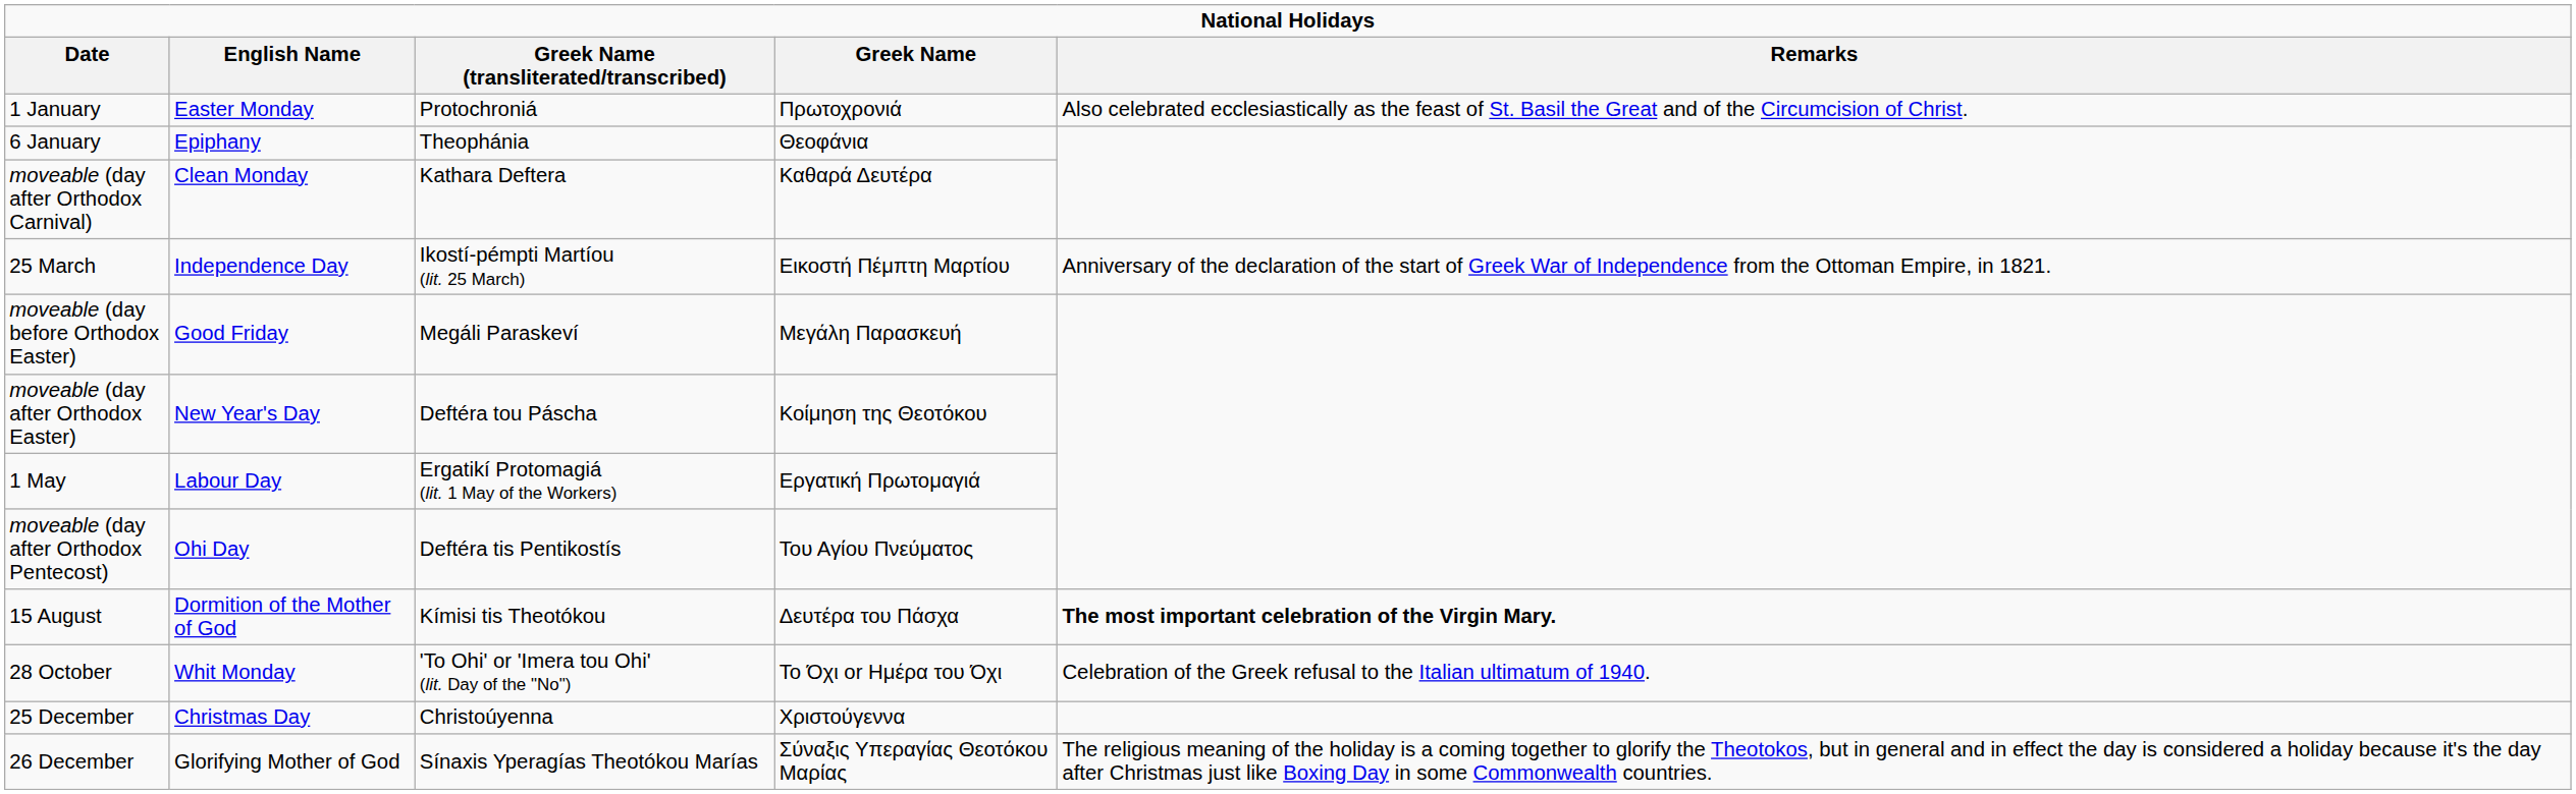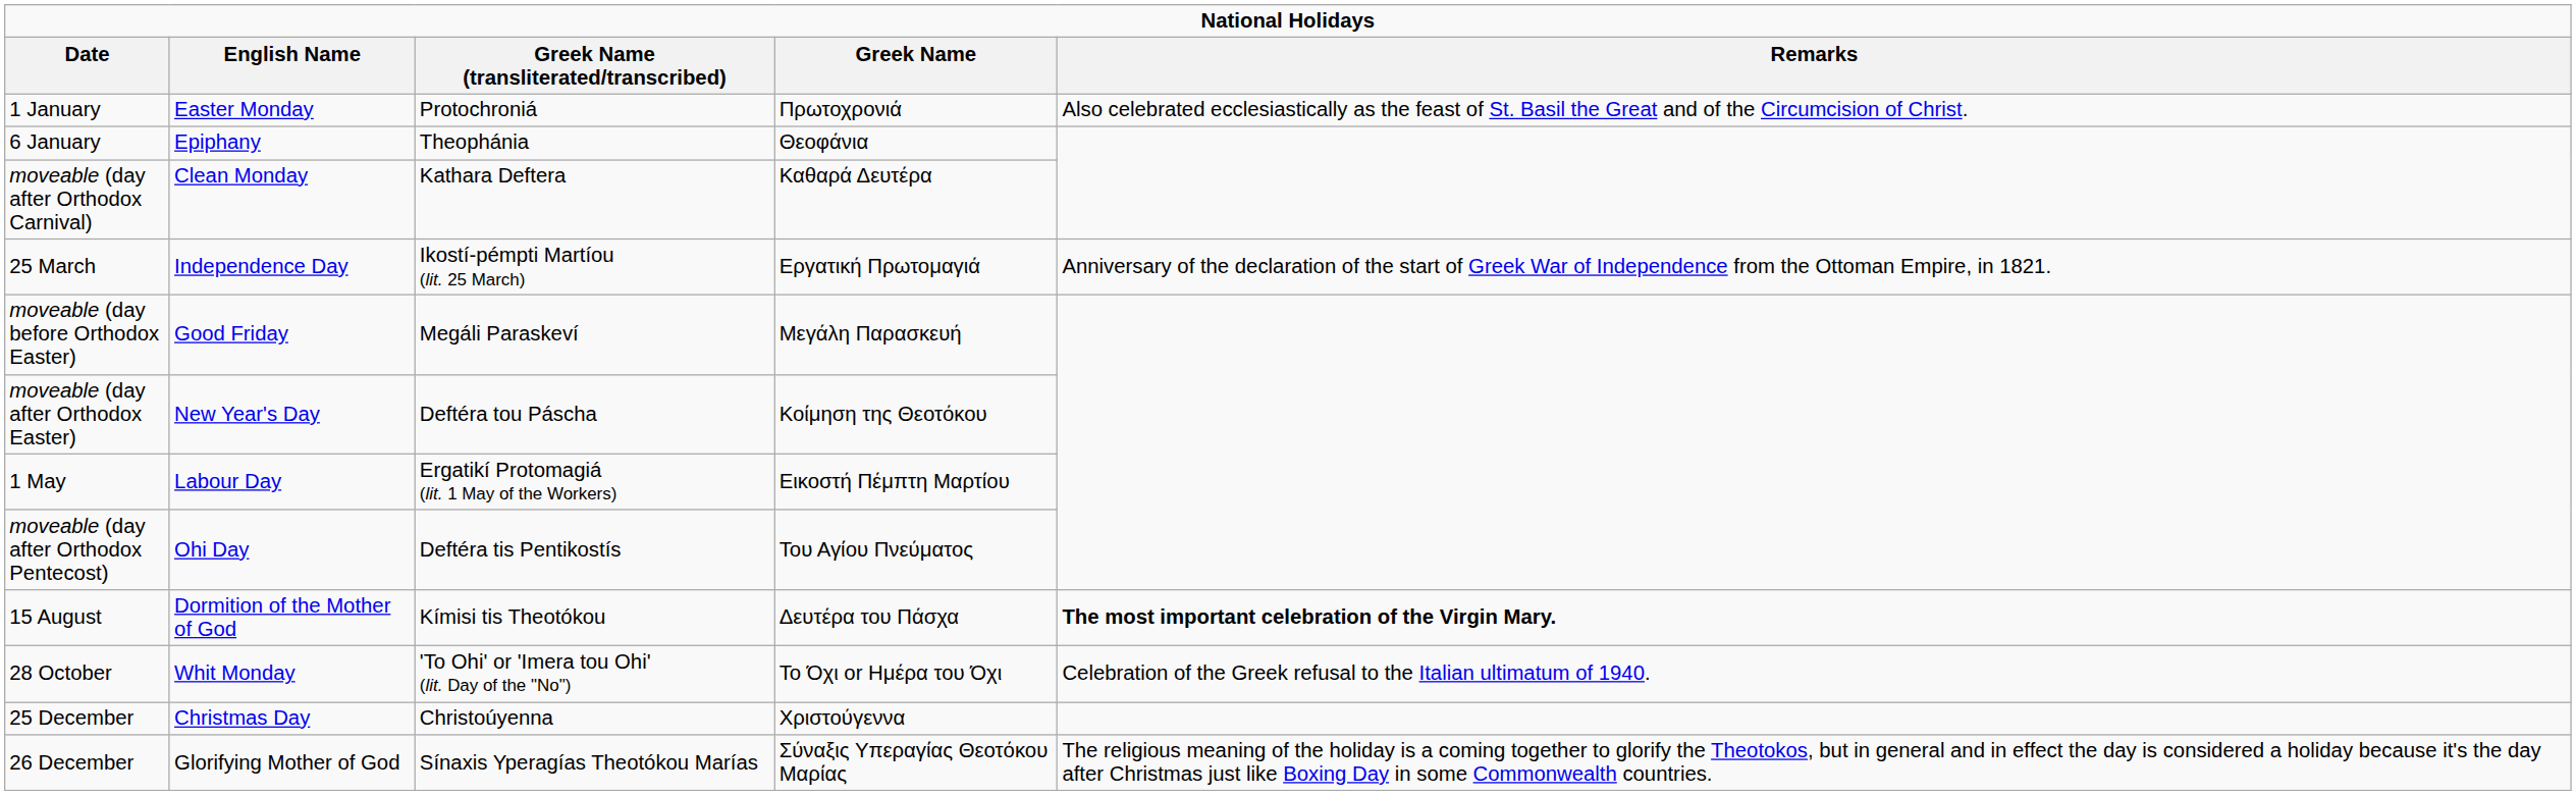25 March | Greek Name: Εικοστή Πέμπτη Μαρτίου -> Εργατική Πρωτομαγιά
1 May | Greek Name: Εργατική Πρωτομαγιά -> Εικοστή Πέμπτη Μαρτίου
